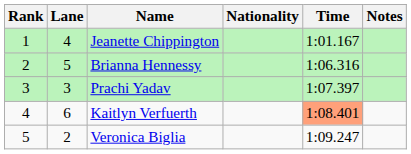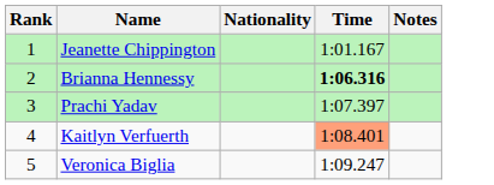- column: Lane | 4 | 5 | 3 | 6 | 2
Brianna Hennessy | Time: normal -> bold
